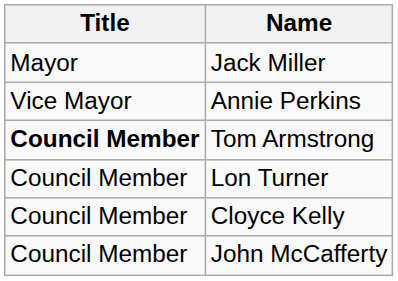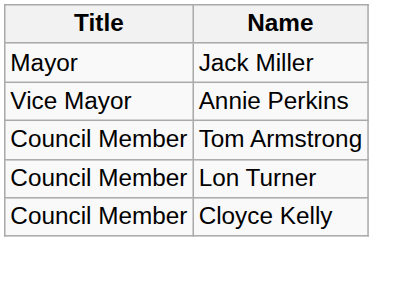Tom Armstrong | Title: bold -> normal
- row: Council Member | John McCafferty
